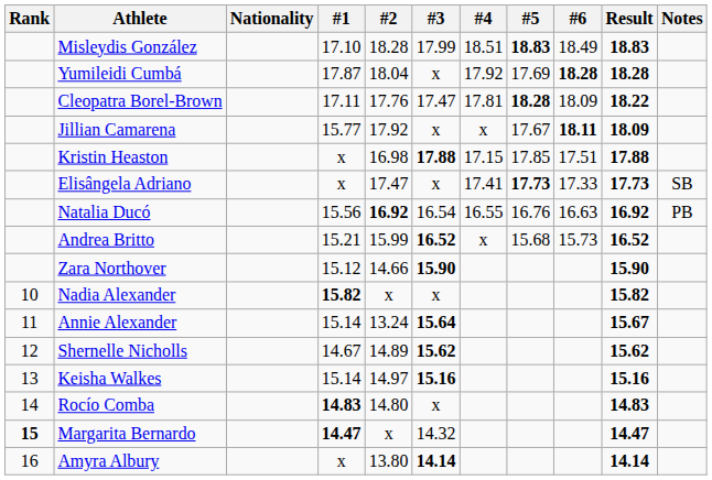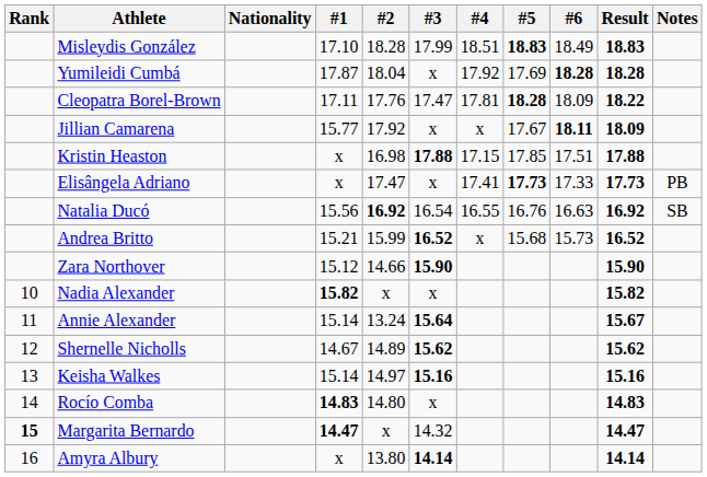Elisângela Adriano | Notes: SB -> PB
Natalia Ducó | Notes: PB -> SB
